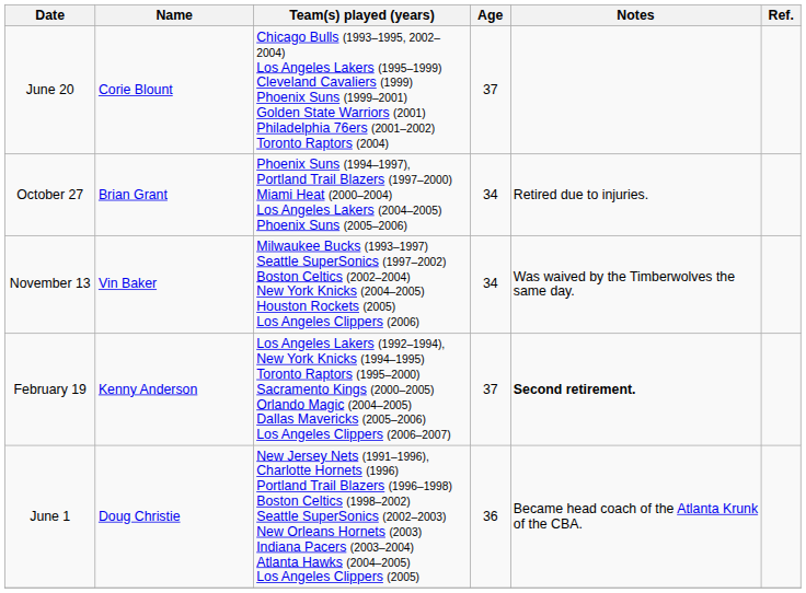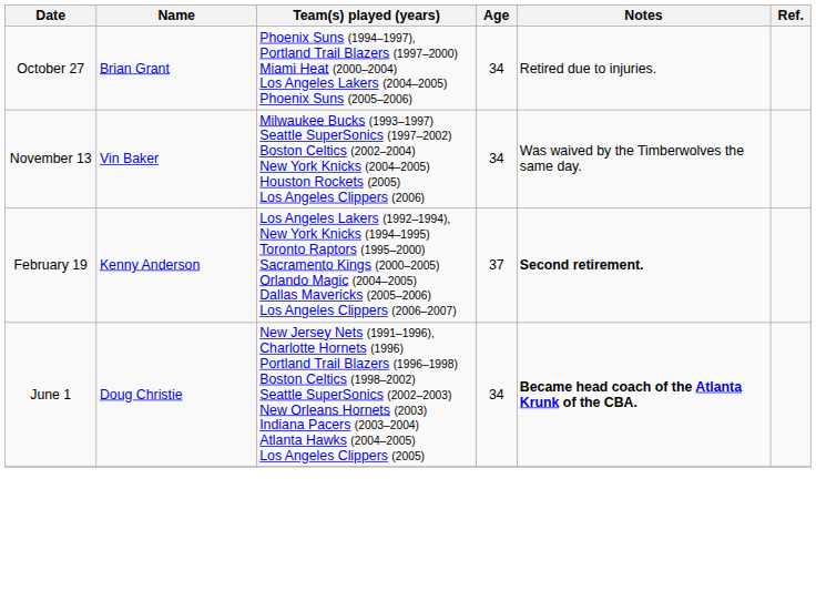- row: June 20 | Corie Blount | Chicago Bulls (1993–1995, 2002–2004) Los Angeles Lakers (1995–1999) Cleveland Cavaliers (1999) Phoenix Suns (1999–2001) Golden State Warriors (2001) Philadelphia 76ers (2001–2002) Toronto Raptors (2004) | 37
June 1 | Age: 36 -> 34
June 1 | Notes: normal -> bold
